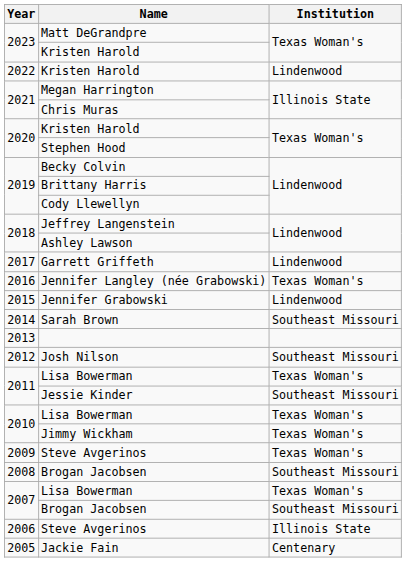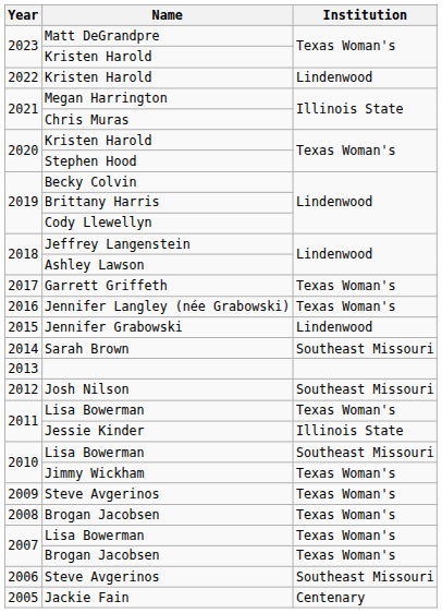Garrett Griffeth | Institution: Lindenwood -> Texas Woman's
Jessie Kinder | Institution: Southeast Missouri -> Illinois State
2010 / Lisa Bowerman | Institution: Texas Woman's -> Southeast Missouri
2008 / Brogan Jacobsen | Institution: Southeast Missouri -> Texas Woman's
2007 / Brogan Jacobsen | Institution: Southeast Missouri -> Texas Woman's
2006 / Steve Avgerinos | Institution: Illinois State -> Southeast Missouri
